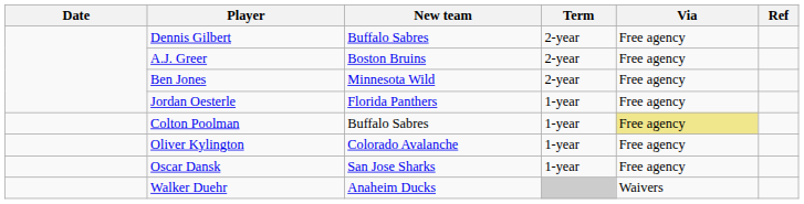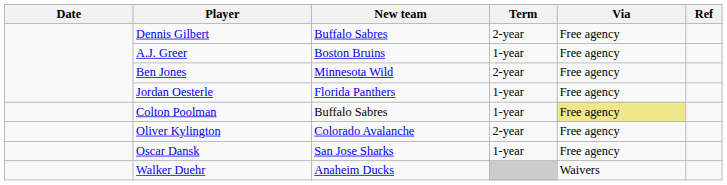A.J. Greer | Term: 2-year -> 1-year
Oliver Kylington | Term: 1-year -> 2-year
